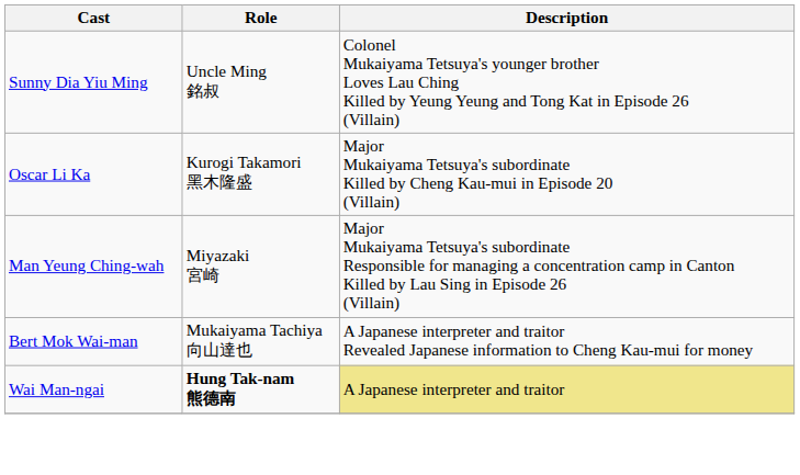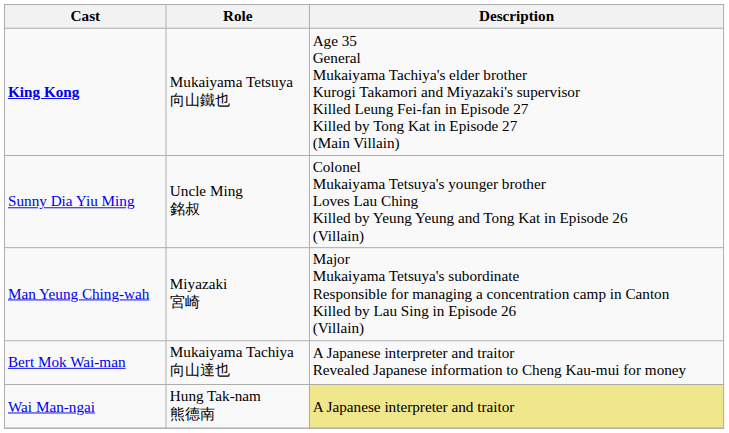+ row: King Kong | Mukaiyama Tetsuya 向山鐵也 | Age 35 General Mukaiyama Tachiya's elder brother Kurogi Takamori and Miyazaki's supervisor Killed Leung Fei-fan in Episode 27 Killed by Tong Kat in Episode 27 (Main Villain)
- row: Oscar Li Ka | Kurogi Takamori 黑木隆盛 | Major Mukaiyama Tetsuya's subordinate Killed by Cheng Kau-mui in Episode 20 (Villain)
Wai Man-ngai | Role: bold -> normal
